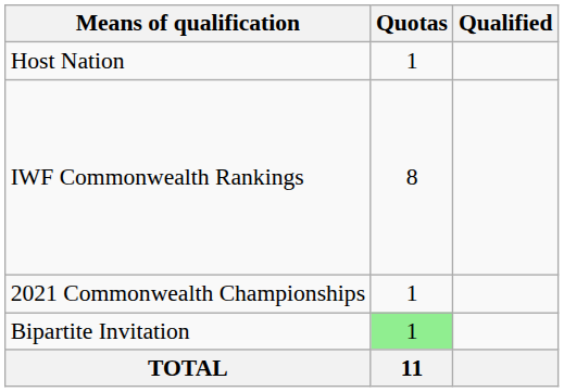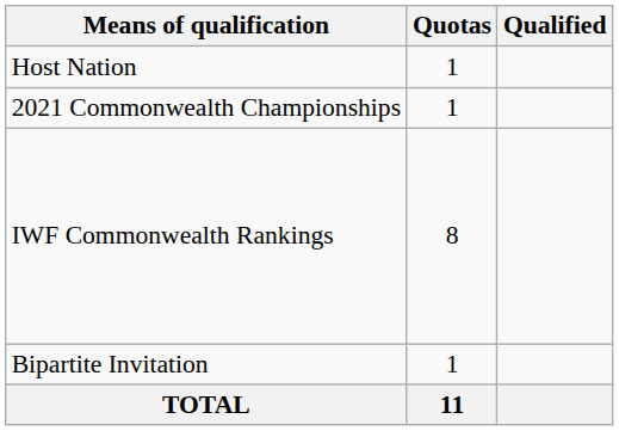rows swapped: 2021 Commonwealth Championships <-> IWF Commonwealth Rankings
Bipartite Invitation | Quotas: lightgreen background -> no background
